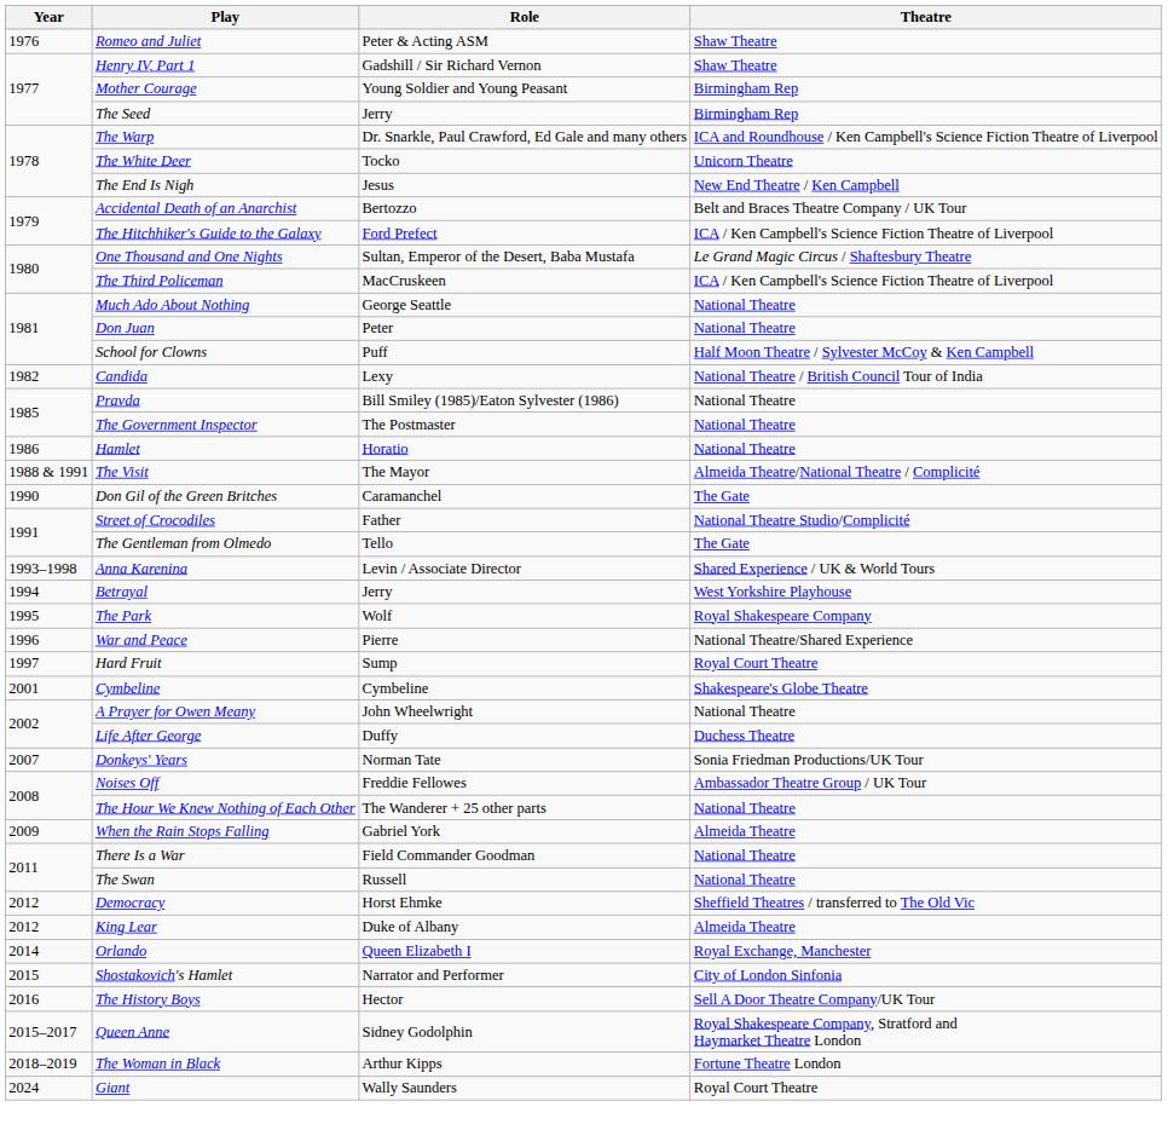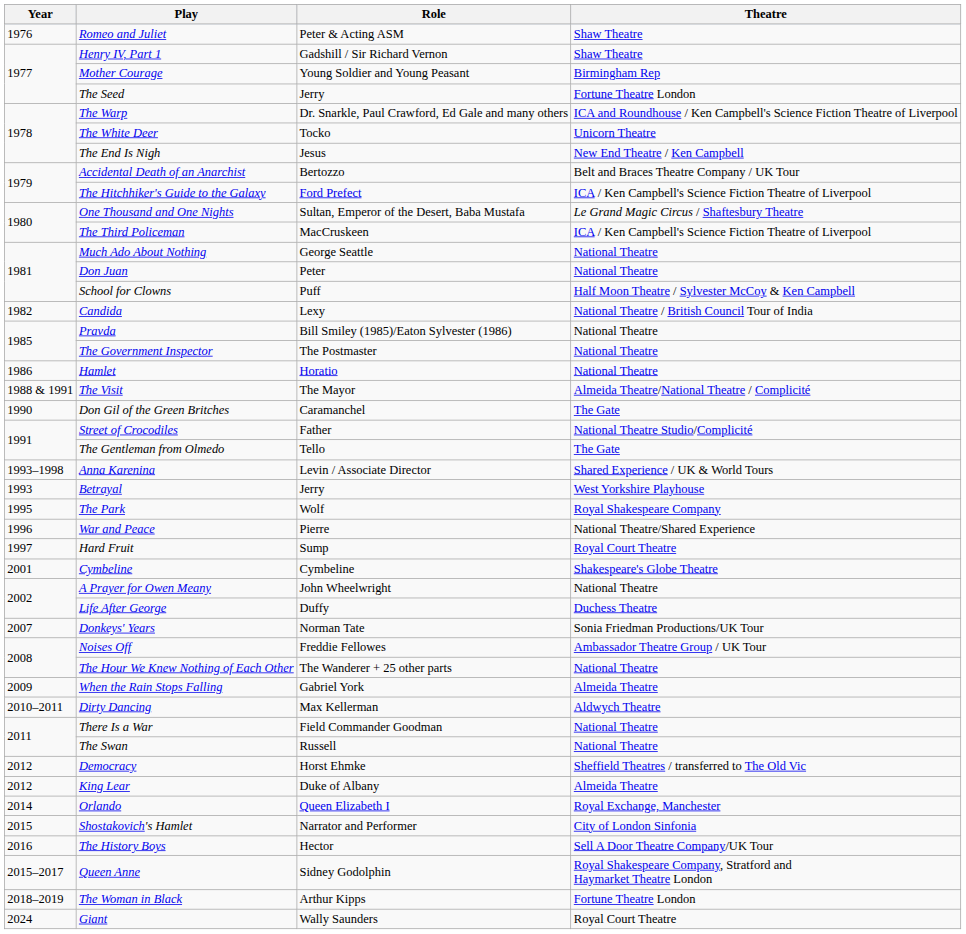The Seed | Theatre: Birmingham Rep -> Fortune Theatre London
Betrayal | Year: 1994 -> 1993
+ row: 2010–2011 | Dirty Dancing | Max Kellerman | Aldwych Theatre
